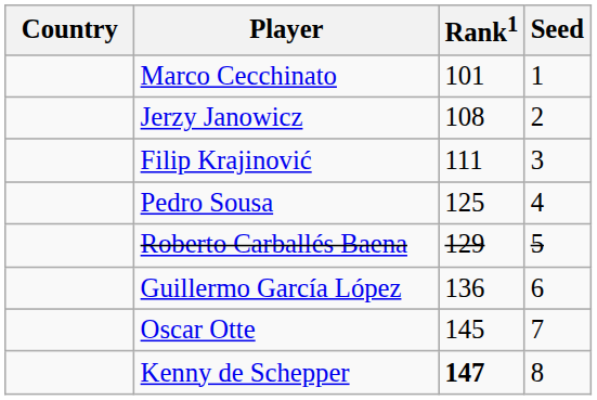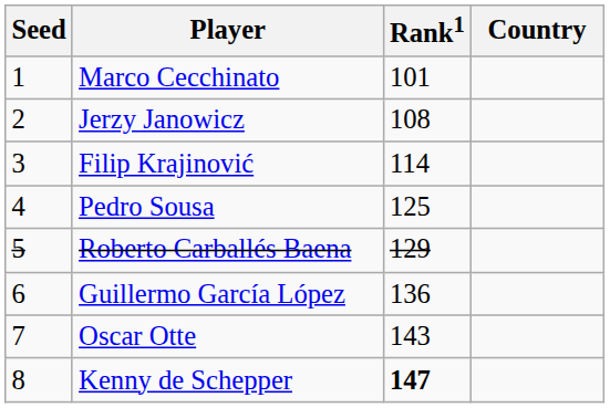columns swapped: Country <-> Seed
Filip Krajinović | Rank1: 111 -> 114
Oscar Otte | Rank1: 145 -> 143
